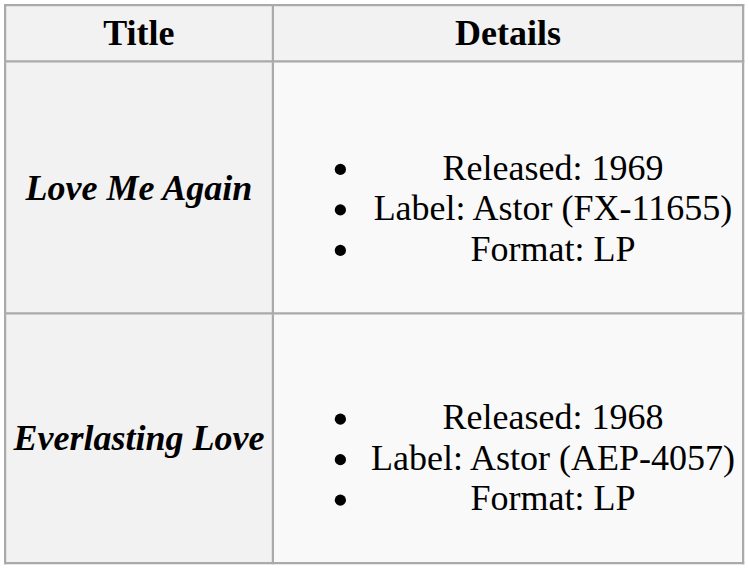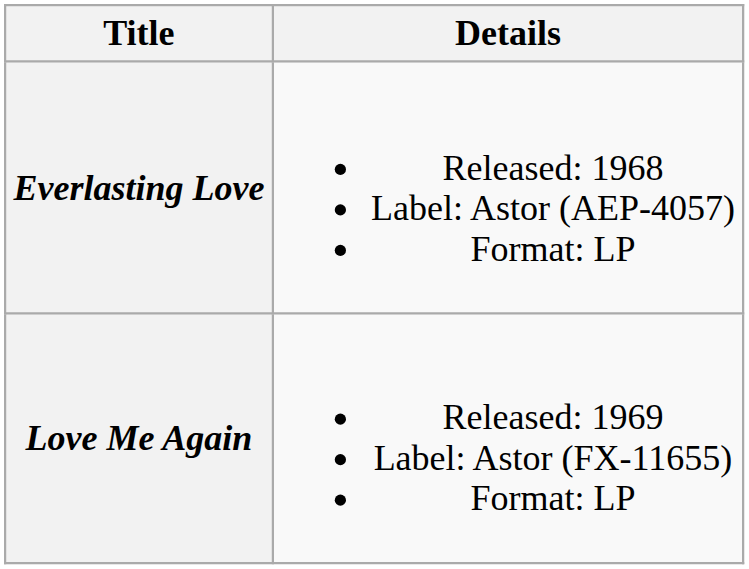rows swapped: Everlasting Love <-> Love Me Again
